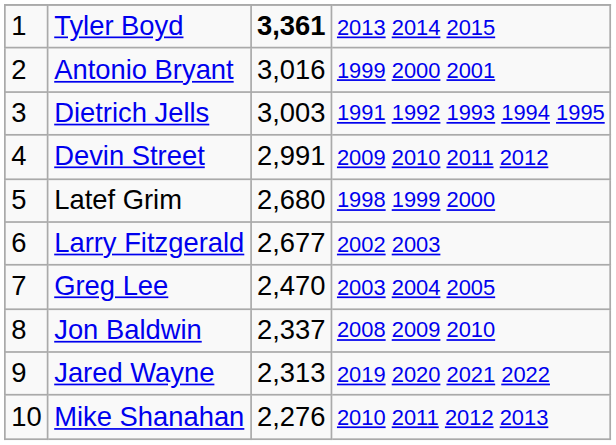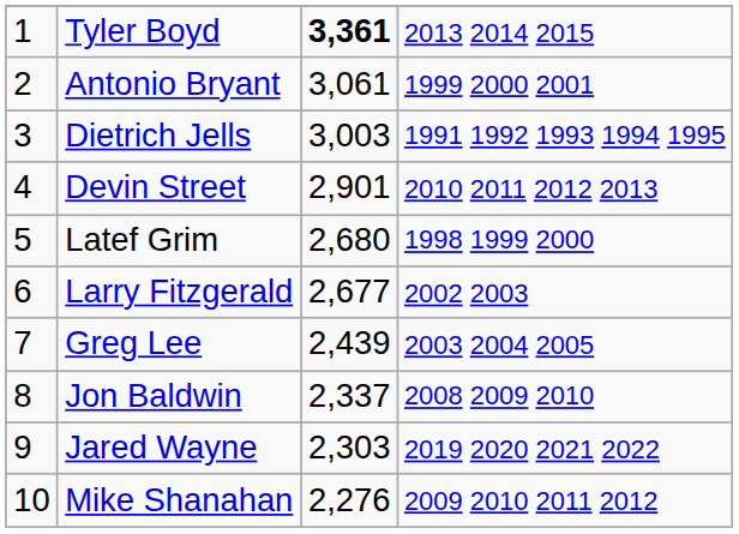Antonio Bryant | column 3: 3,016 -> 3,061
Devin Street | column 3: 2,991 -> 2,901
Devin Street | column 4: 2009 2010 2011 2012 -> 2010 2011 2012 2013
Greg Lee | column 3: 2,470 -> 2,439
Jared Wayne | column 3: 2,313 -> 2,303
Mike Shanahan | column 4: 2010 2011 2012 2013 -> 2009 2010 2011 2012
